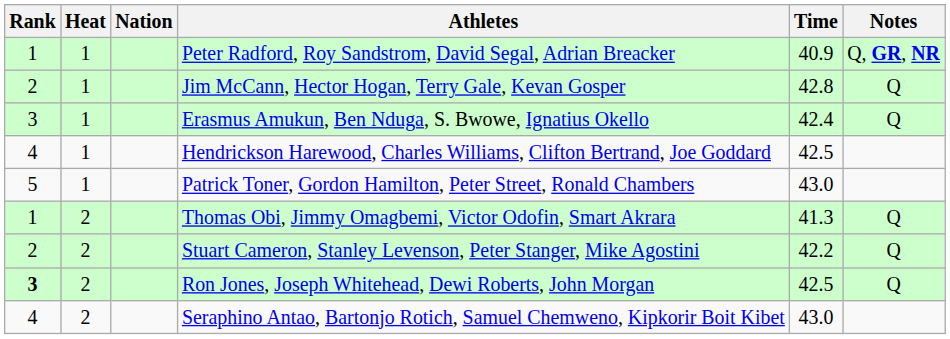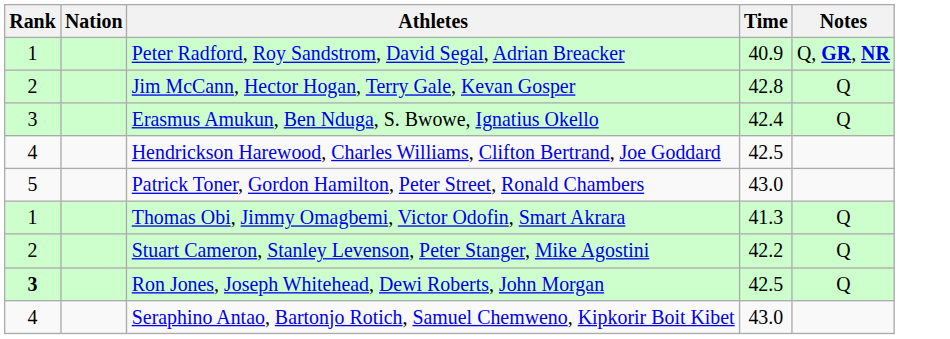- column: Heat | 1 | 1 | 1 | 1 | 1 | 2 | 2 | 2 | 2
